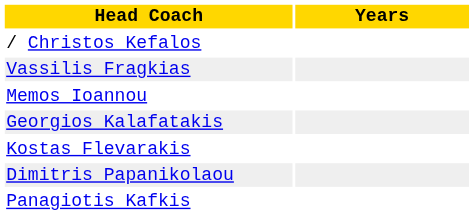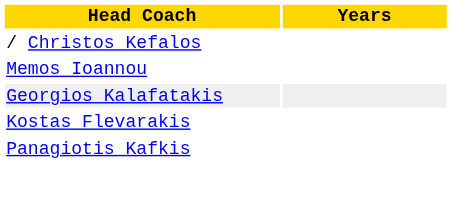- row: Vassilis Fragkias
- row: Dimitris Papanikolaou
